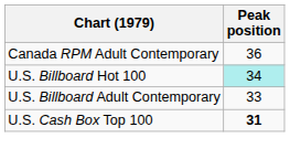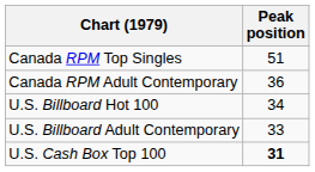+ row: Canada RPM Top Singles | 51
U.S. Billboard Hot 100 | Peak position: paleturquoise background -> no background
